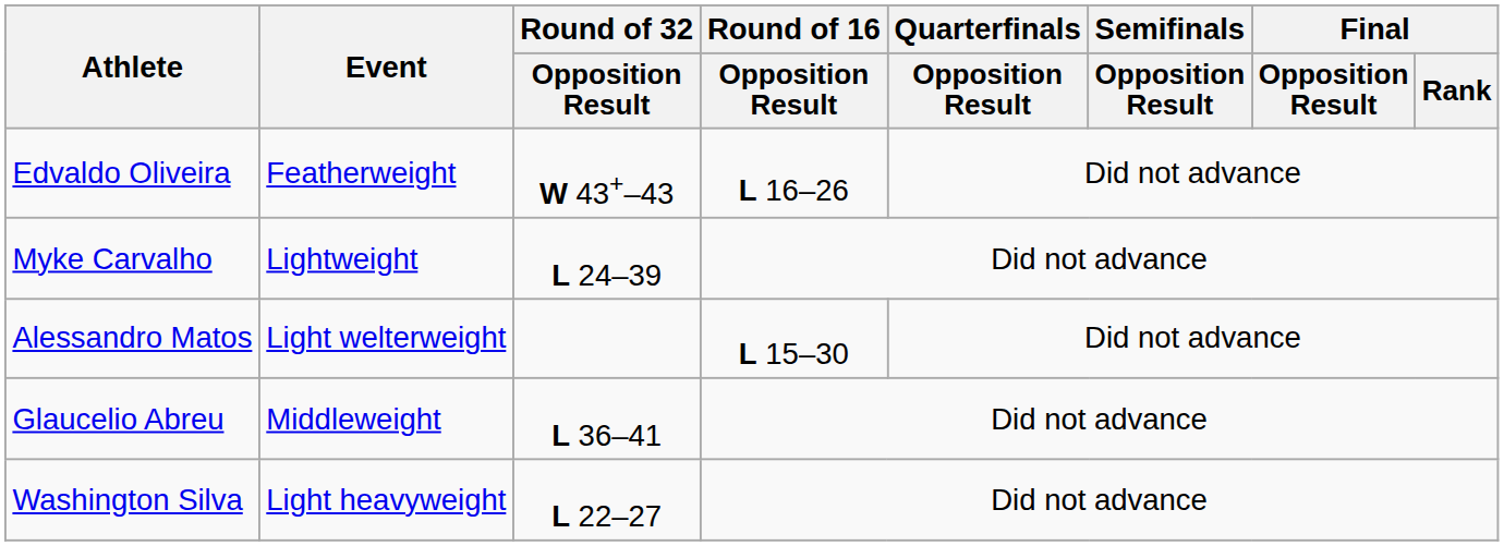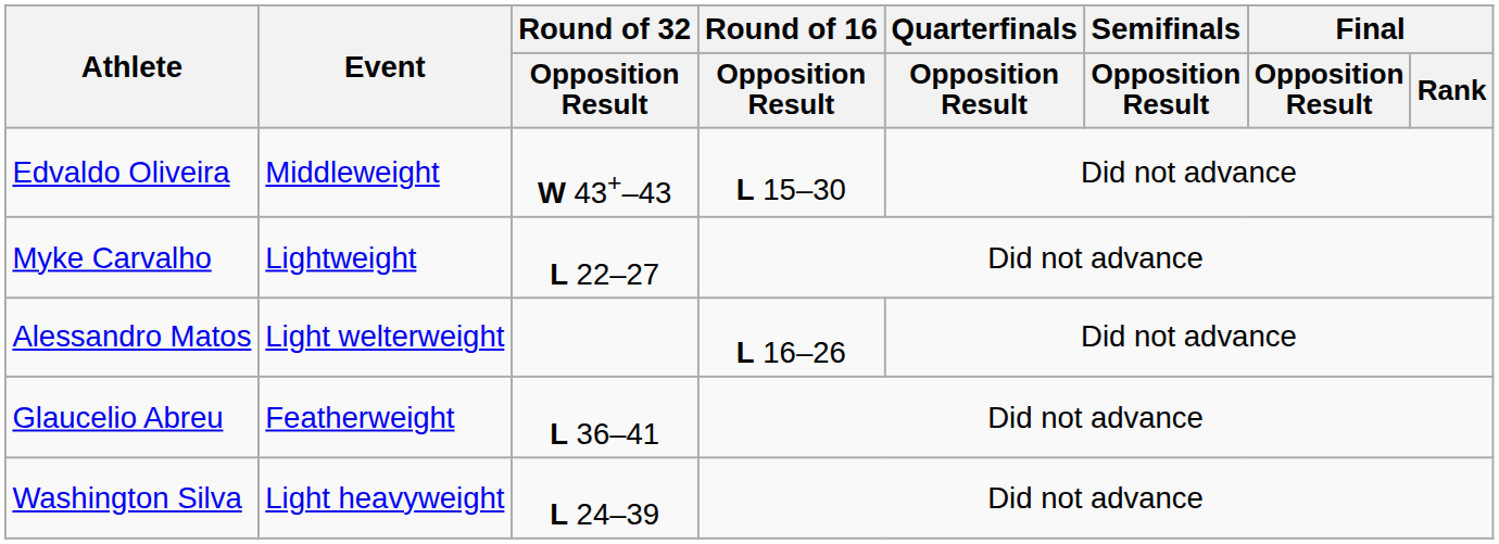Edvaldo Oliveira | Event: Featherweight -> Middleweight
Edvaldo Oliveira | Round of 16 / Opposition Result: L 16–26 -> L 15–30
Myke Carvalho | Round of 32 / Opposition Result: L 24–39 -> L 22–27
Alessandro Matos | Round of 16 / Opposition Result: L 15–30 -> L 16–26
Glaucelio Abreu | Event: Middleweight -> Featherweight
Washington Silva | Round of 32 / Opposition Result: L 22–27 -> L 24–39
